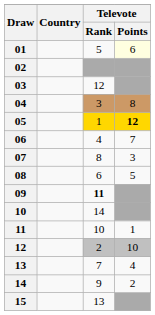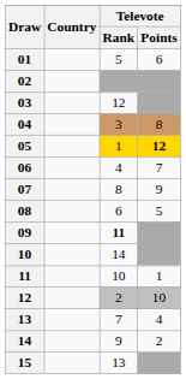01 | Televote / Points: lightyellow background -> no background
07 | Televote / Points: 3 -> 9
